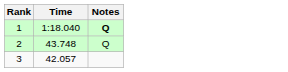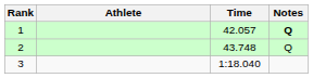+ column: Athlete
1 | Time: 1:18.040 -> 42.057
3 | Time: 42.057 -> 1:18.040
